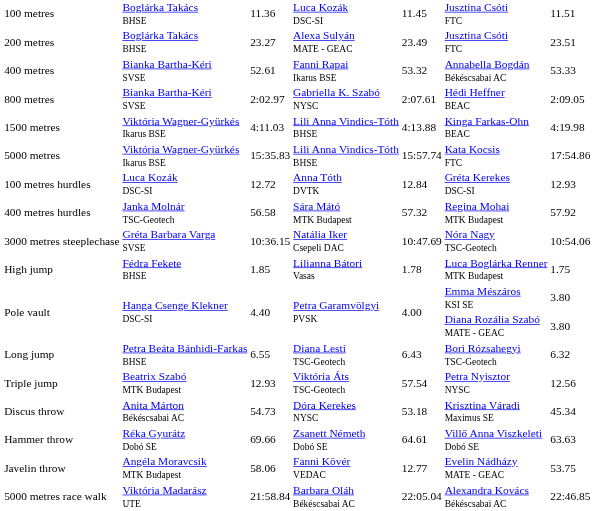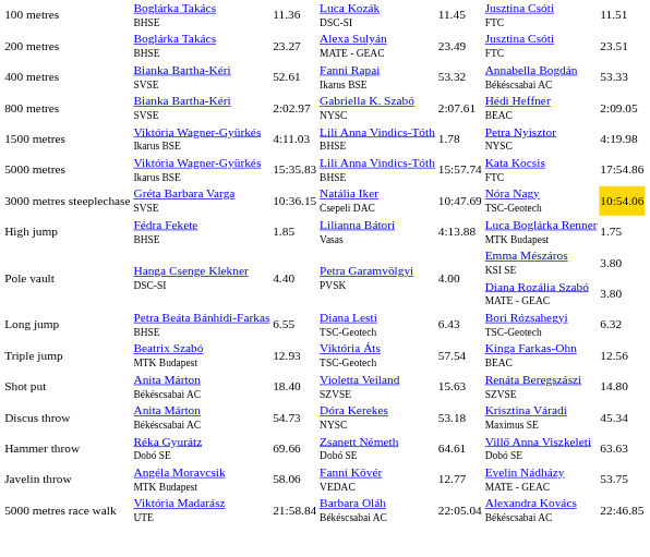1500 metres | column 5: 4:13.88 -> 1.78
1500 metres | column 6: Kinga Farkas-Ohn BEAC -> Petra Nyisztor NYSC
- row: 100 metres hurdles | Luca Kozák DSC-SI | 12.72 | Anna Tóth DVTK | 12.84 | Gréta Kerekes DSC-SI | 12.93
- row: 400 metres hurdles | Janka Molnár TSC-Geotech | 56.58 | Sára Mátó MTK Budapest | 57.32 | Regina Mohai MTK Budapest | 57.92
3000 metres steeplechase | column 7: no background -> gold background
High jump | column 5: 1.78 -> 4:13.88
Triple jump | column 6: Petra Nyisztor NYSC -> Kinga Farkas-Ohn BEAC
+ row: Shot put | Anita Márton Békéscsabai AC | 18.40 | Violetta Veiland SZVSE | 15.63 | Renáta Beregszászi SZVSE | 14.80
